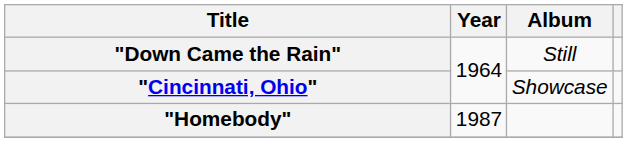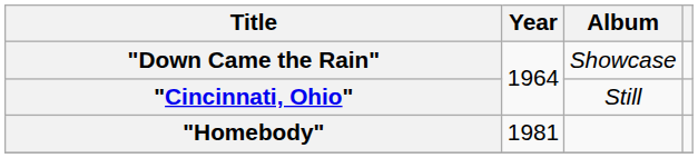"Down Came the Rain" | Album: Still -> Showcase
"Cincinnati, Ohio" | Album: Showcase -> Still
"Homebody" | Year: 1987 -> 1981
